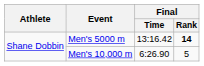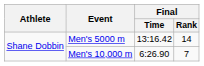Men's 5000 m | Final / Rank: bold -> normal
Men's 10,000 m | Final / Rank: 5 -> 7
